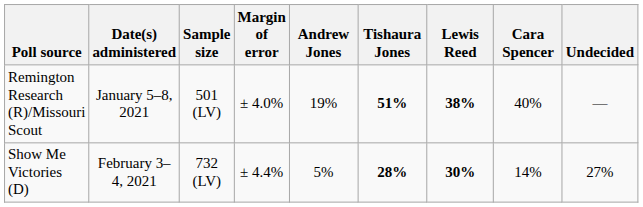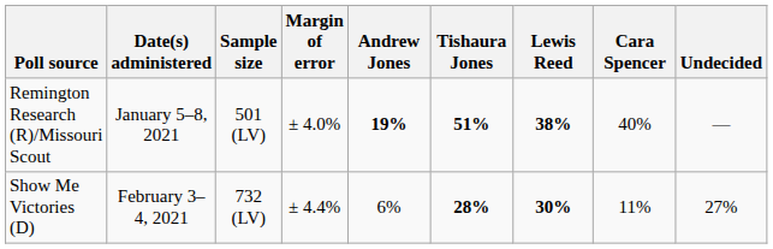Remington Research (R)/Missouri Scout | Andrew Jones: normal -> bold
Show Me Victories (D) | Andrew Jones: 5% -> 6%
Show Me Victories (D) | Cara Spencer: 14% -> 11%
